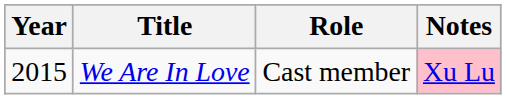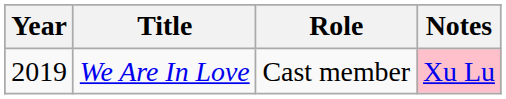We Are In Love | Year: 2015 -> 2019
